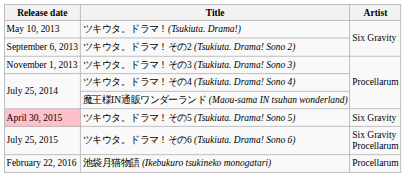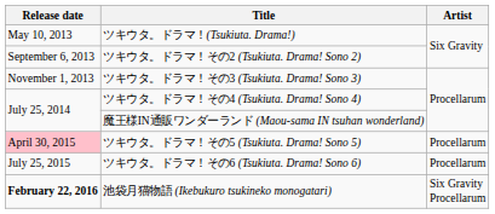ツキウタ。ドラマ！その5 (Tsukiuta. Drama! Sono 5) | Artist: Six Gravity -> Procellarum
ツキウタ。ドラマ！その6 (Tsukiuta. Drama! Sono 6) | Artist: Six Gravity Procellarum -> Procellarum
池袋月猫物語 (Ikebukuro tsukineko monogatari) | Release date: normal -> bold
池袋月猫物語 (Ikebukuro tsukineko monogatari) | Artist: Procellarum -> Six Gravity Procellarum
